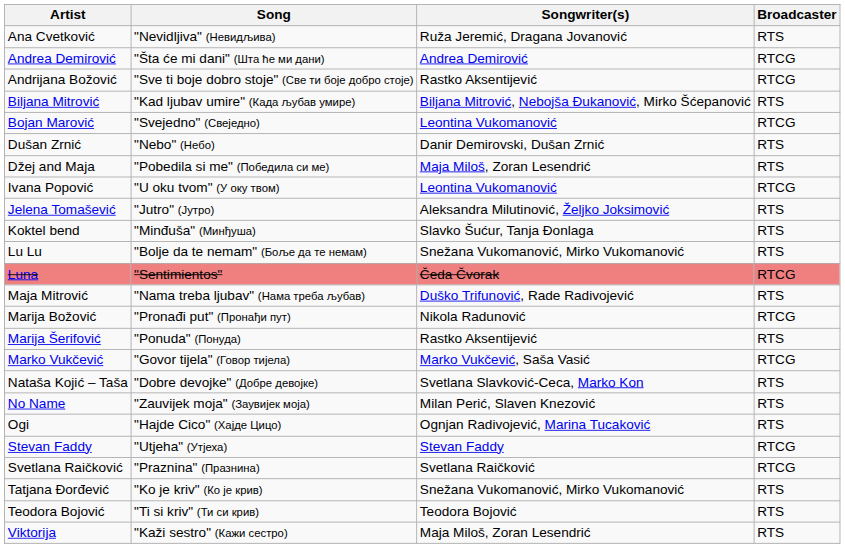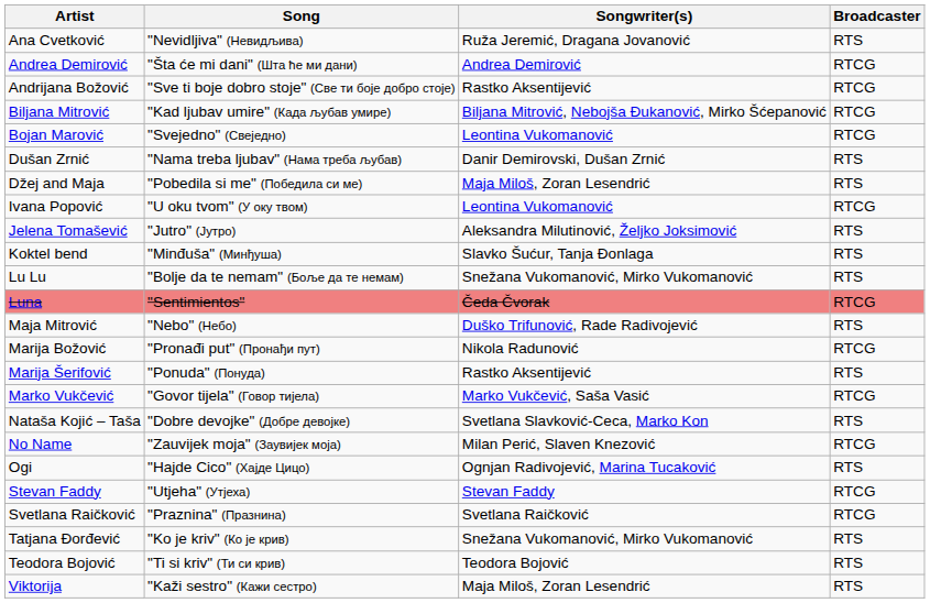Biljana Mitrović | Broadcaster: RTS -> RTCG
Dušan Zrnić | Song: "Nebo" (Небо) -> "Nama treba ljubav" (Нама треба љубав)
Maja Mitrović | Song: "Nama treba ljubav" (Нама треба љубав) -> "Nebo" (Небо)
No Name | Broadcaster: RTS -> RTCG
